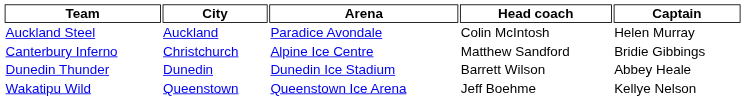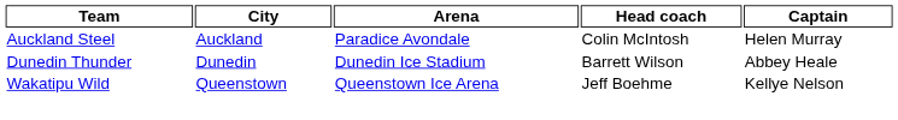- row: Canterbury Inferno | Christchurch | Alpine Ice Centre | Matthew Sandford | Bridie Gibbings
